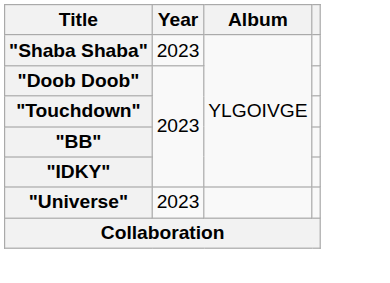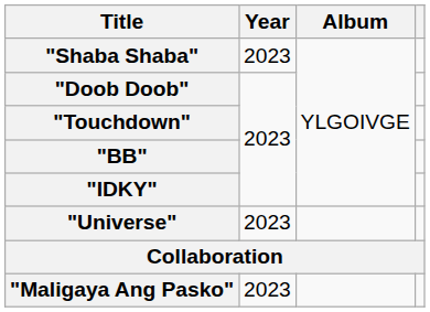+ row: "Maligaya Ang Pasko" | 2023
